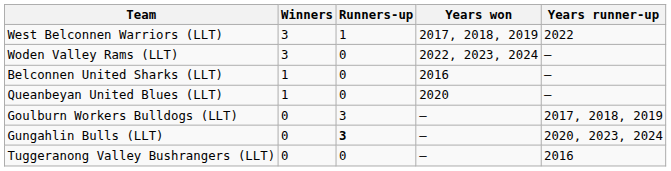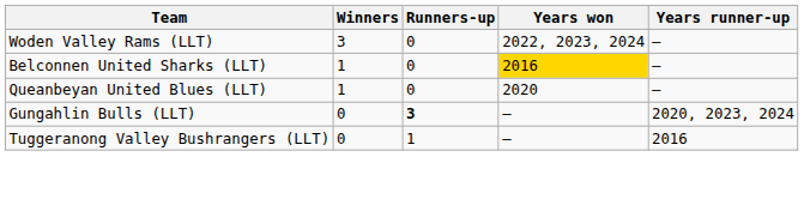- row: West Belconnen Warriors (LLT) | 3 | 1 | 2017, 2018, 2019 | 2022
Belconnen United Sharks (LLT) | Years won: no background -> gold background
- row: Goulburn Workers Bulldogs (LLT) | 0 | 3 | – | 2017, 2018, 2019
Tuggeranong Valley Bushrangers (LLT) | Runners-up: 0 -> 1
